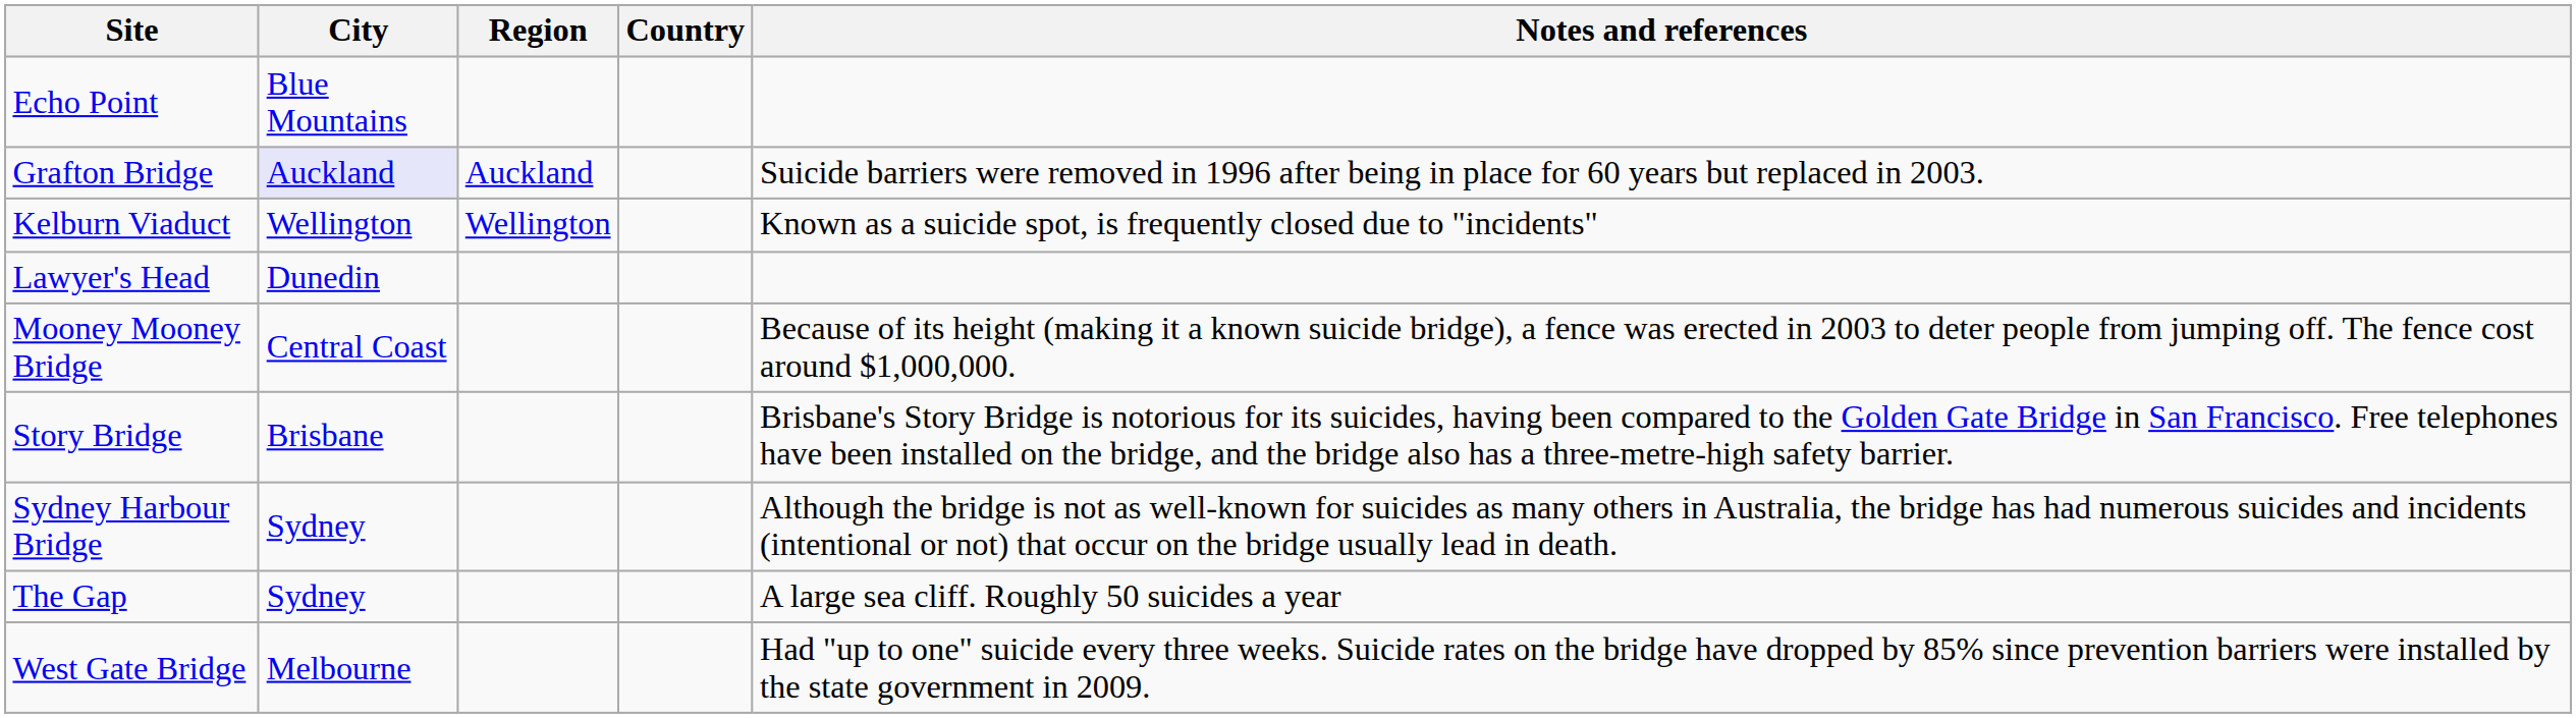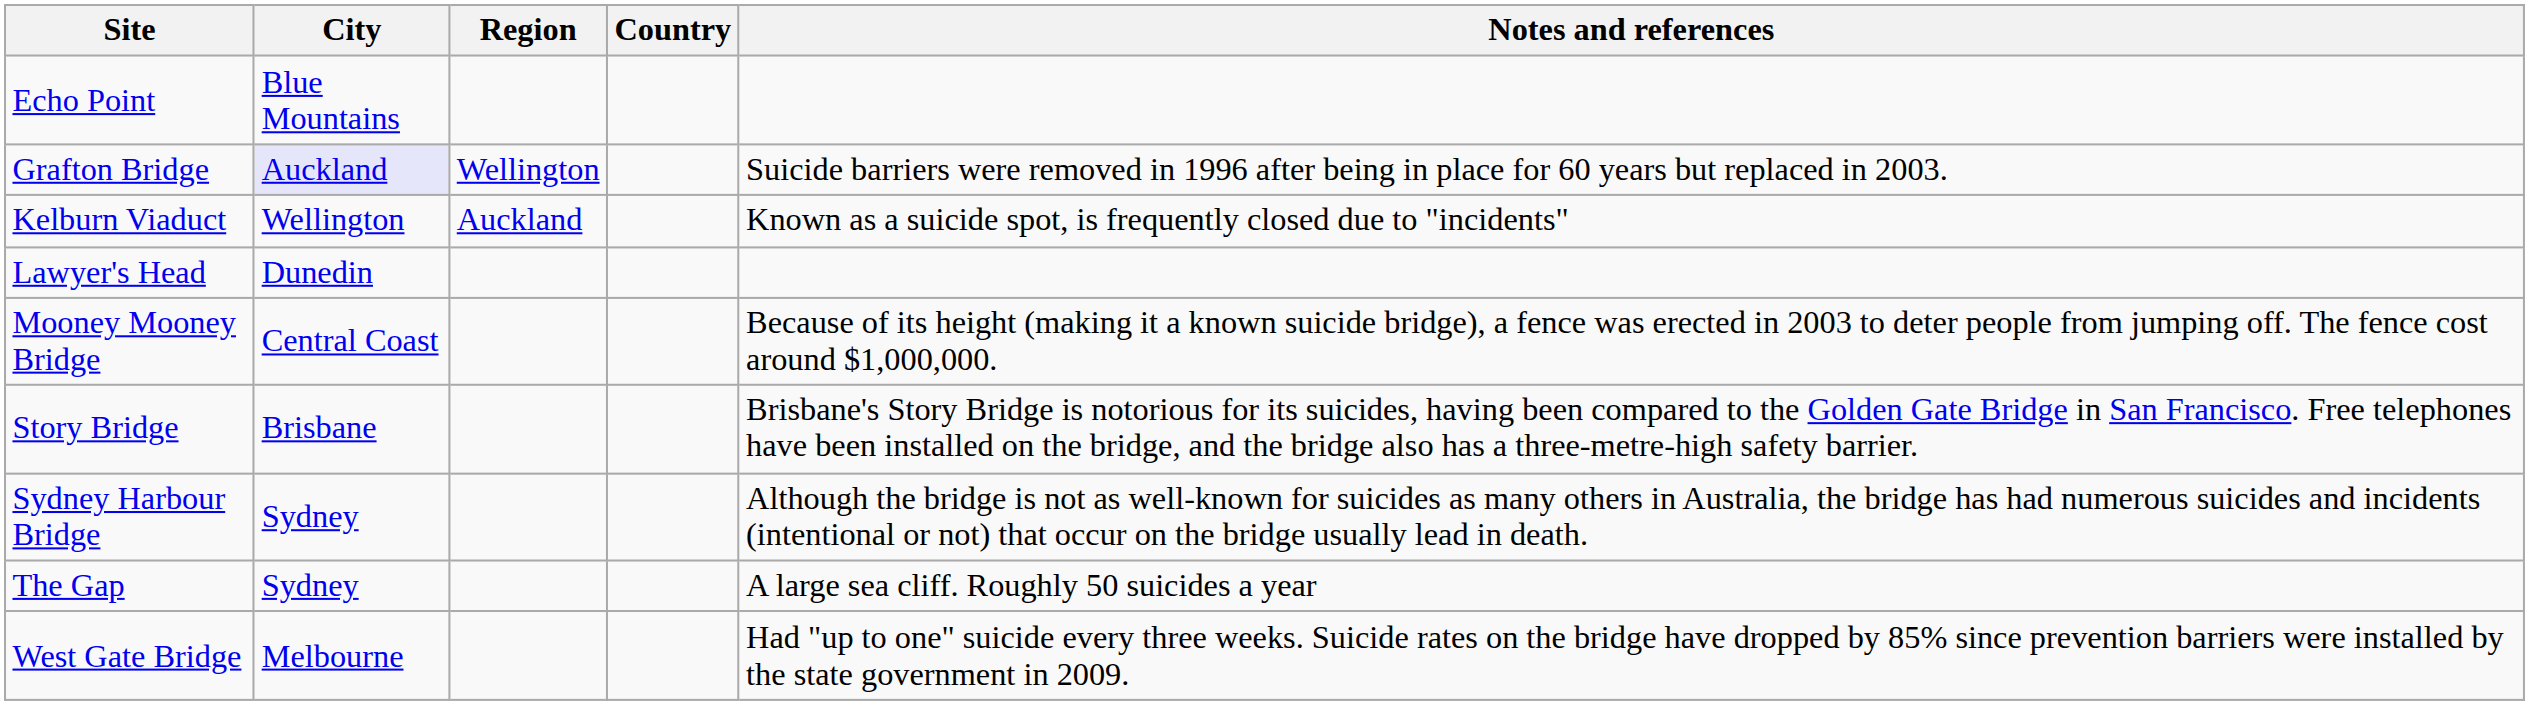Grafton Bridge | Region: Auckland -> Wellington
Kelburn Viaduct | Region: Wellington -> Auckland
